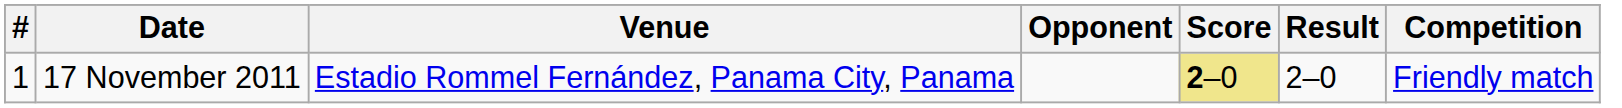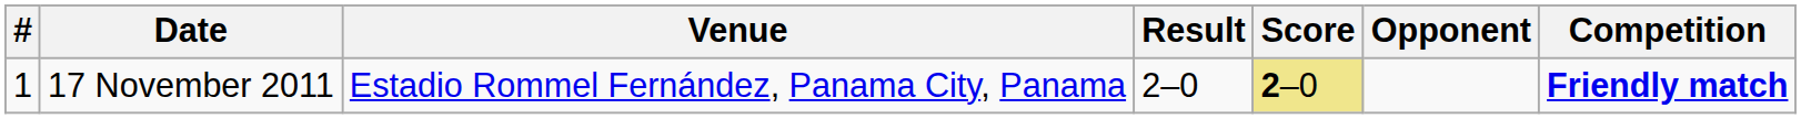columns swapped: Opponent <-> Result
17 November 2011 | Competition: normal -> bold
